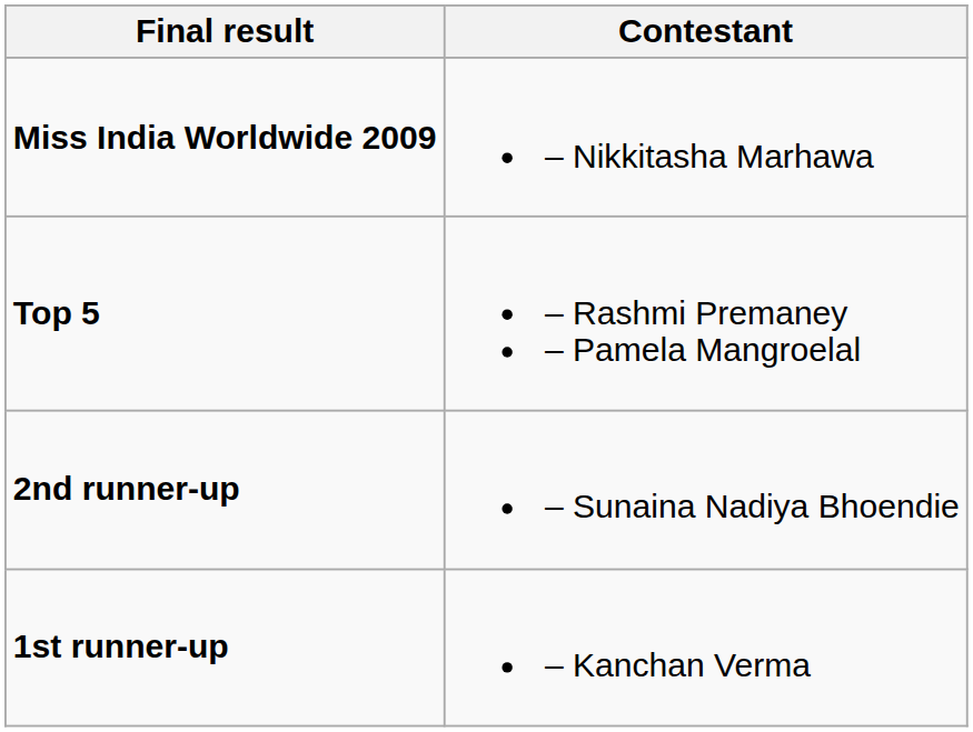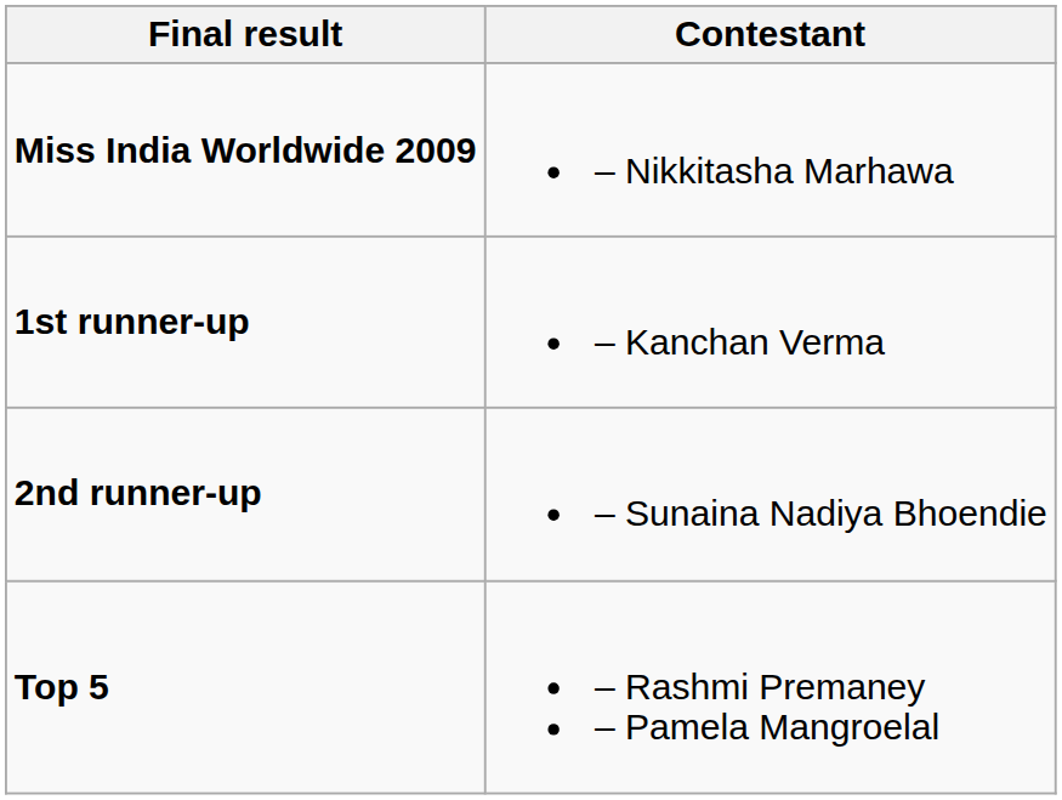rows swapped: 1st runner-up <-> Top 5
